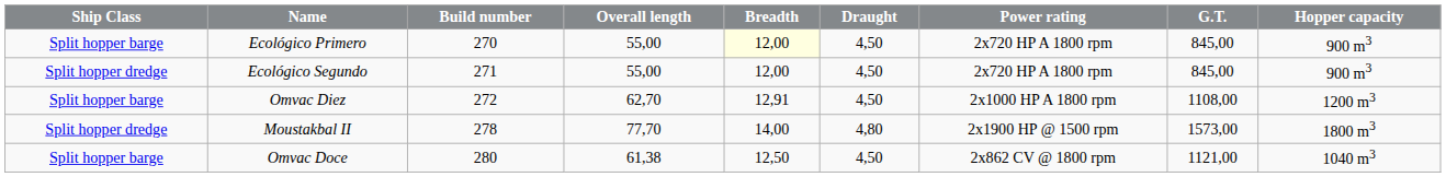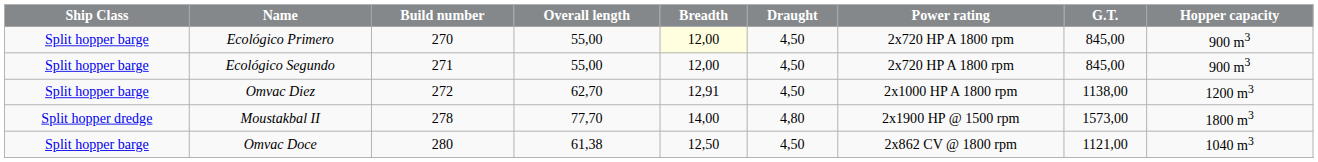Ecológico Segundo | Ship Class: Split hopper dredge -> Split hopper barge
Omvac Diez | G.T.: 1108,00 -> 1138,00
